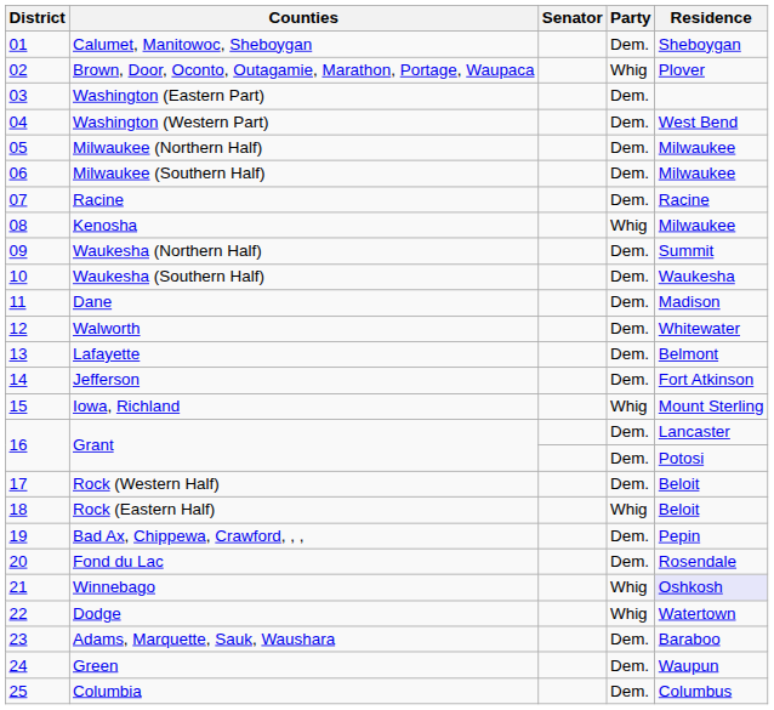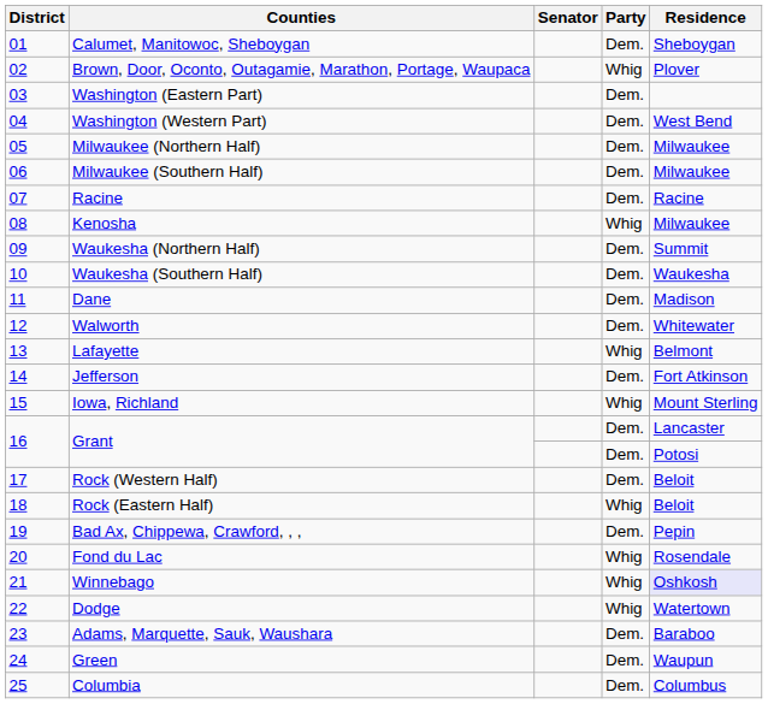Lafayette | Party: Dem. -> Whig
Fond du Lac | Party: Dem. -> Whig
